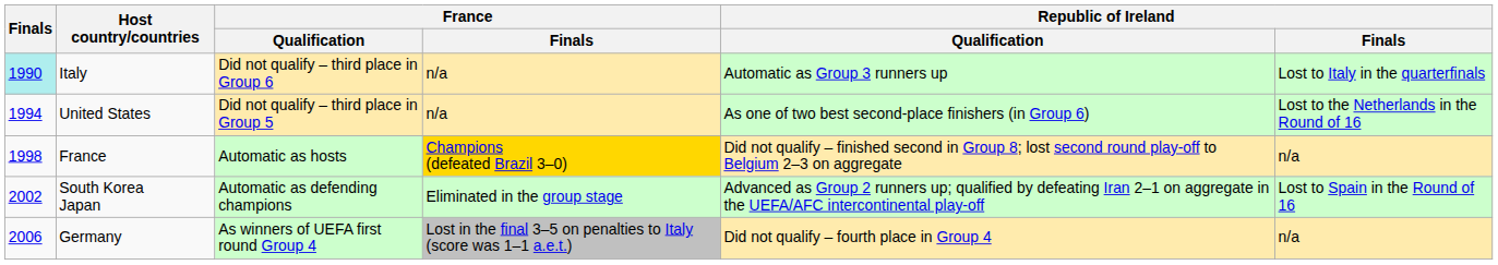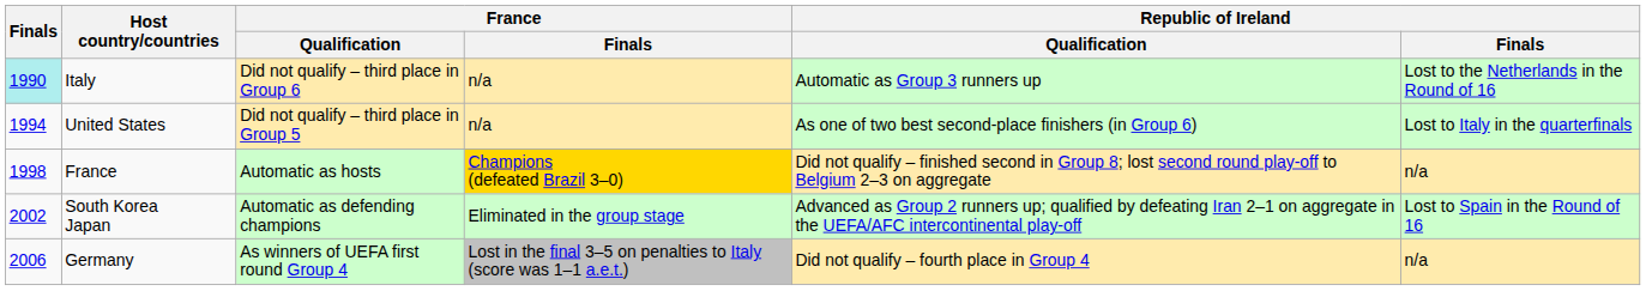Italy | Republic of Ireland / Finals: Lost to Italy in the quarterfinals -> Lost to the Netherlands in the Round of 16
United States | Republic of Ireland / Finals: Lost to the Netherlands in the Round of 16 -> Lost to Italy in the quarterfinals
